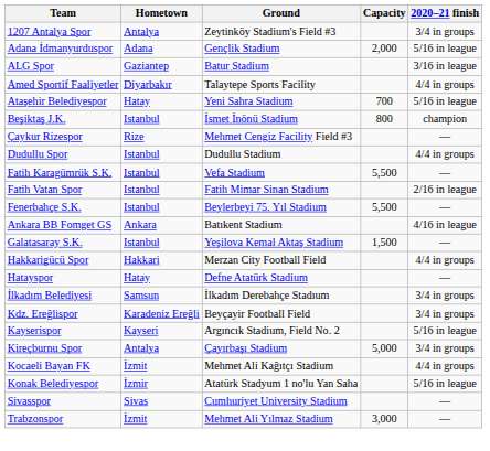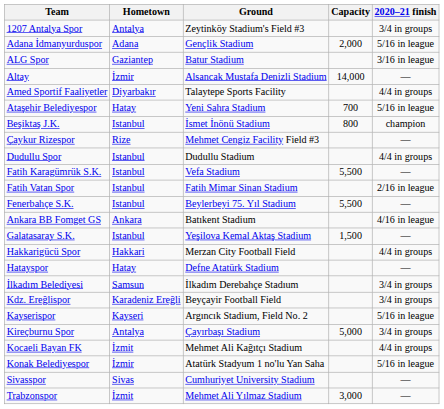+ row: Altay | İzmir | Alsancak Mustafa Denizli Stadium | 14,000 | —
